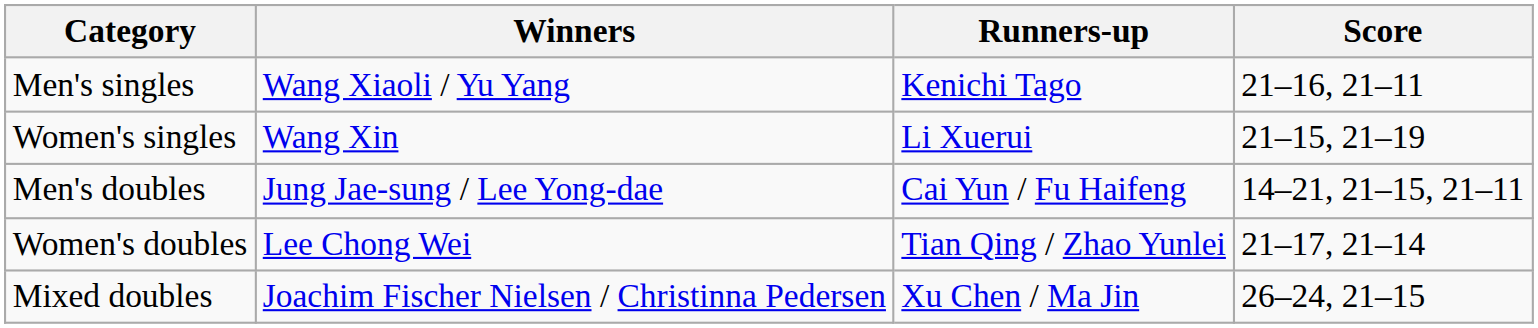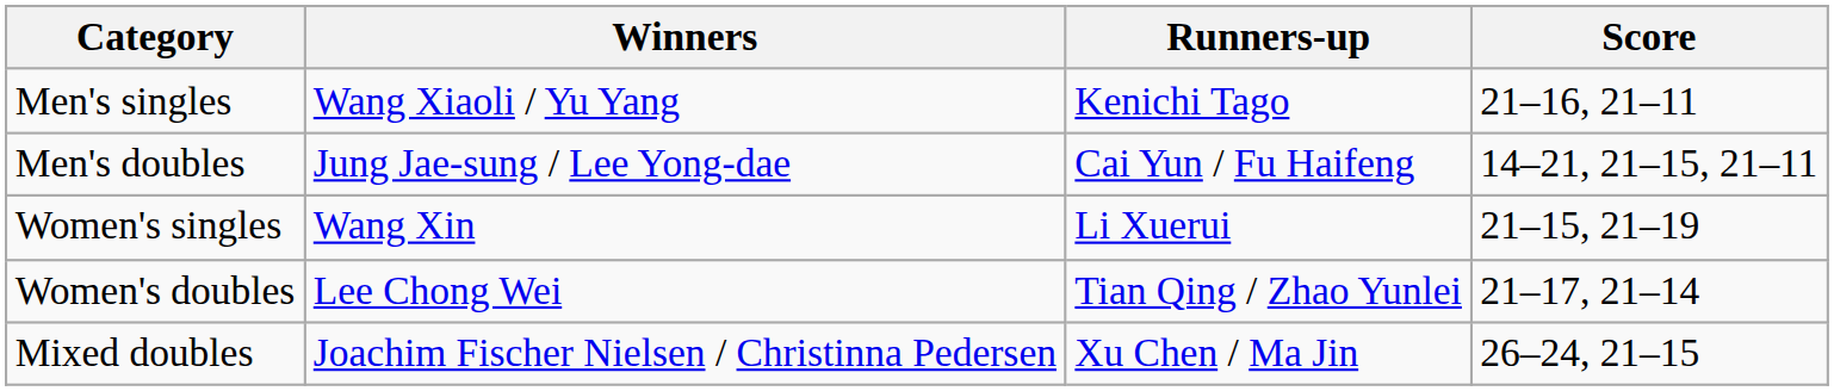rows swapped: Women's singles <-> Men's doubles
